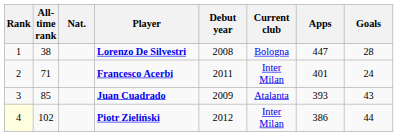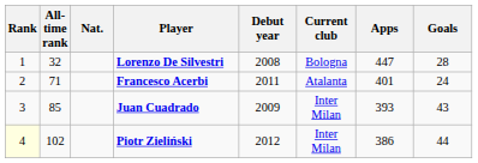Lorenzo De Silvestri | All-time rank: 38 -> 32
Francesco Acerbi | Current club: Inter Milan -> Atalanta
Juan Cuadrado | Current club: Atalanta -> Inter Milan
